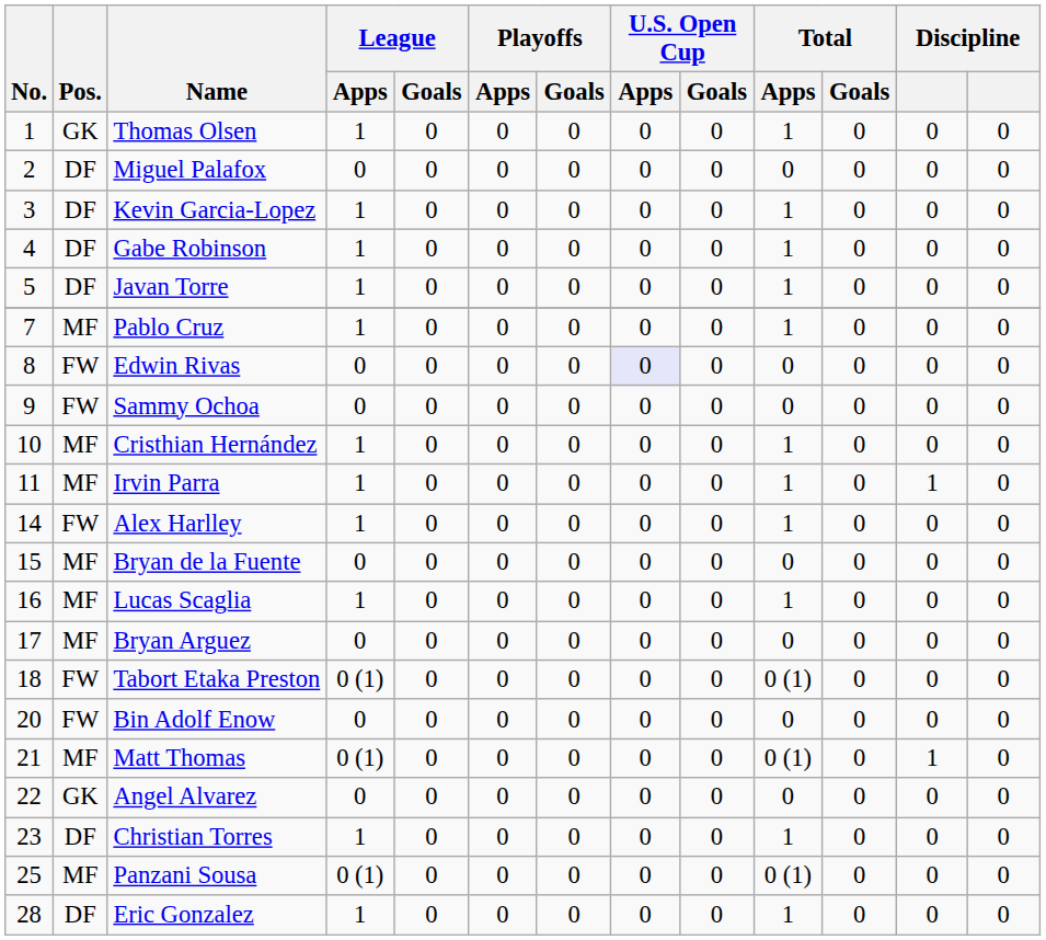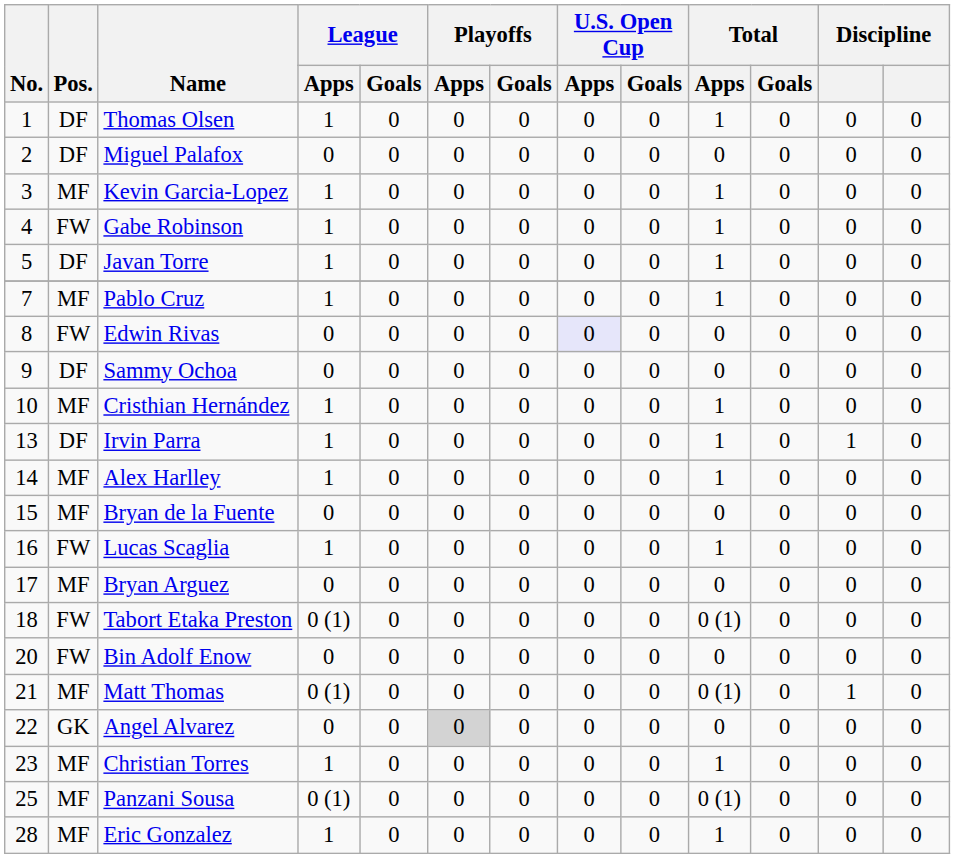Thomas Olsen | Pos.: GK -> DF
Kevin Garcia-Lopez | Pos.: DF -> MF
Gabe Robinson | Pos.: DF -> FW
Sammy Ochoa | Pos.: FW -> DF
Irvin Parra | No.: 11 -> 13
Irvin Parra | Pos.: MF -> DF
Alex Harlley | Pos.: FW -> MF
Lucas Scaglia | Pos.: MF -> FW
Angel Alvarez | Playoffs / Apps: no background -> lightgrey background
Christian Torres | Pos.: DF -> MF
Eric Gonzalez | Pos.: DF -> MF
